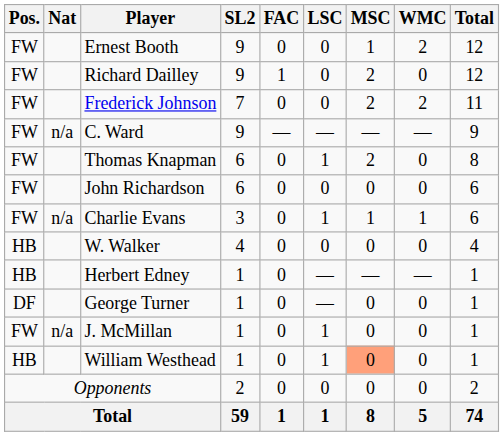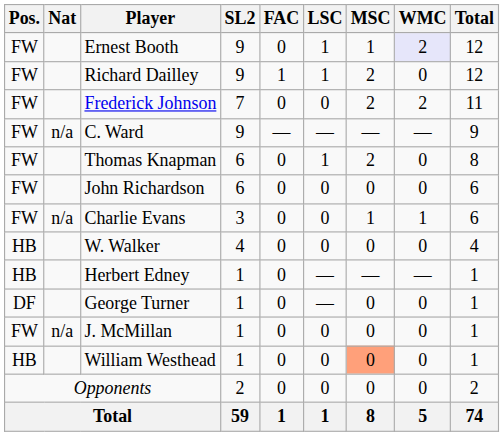Ernest Booth | LSC: 0 -> 1
Ernest Booth | WMC: no background -> lavender background
Richard Dailley | LSC: 0 -> 1
Charlie Evans | LSC: 1 -> 0
J. McMillan | LSC: 1 -> 0
William Westhead | LSC: 1 -> 0
